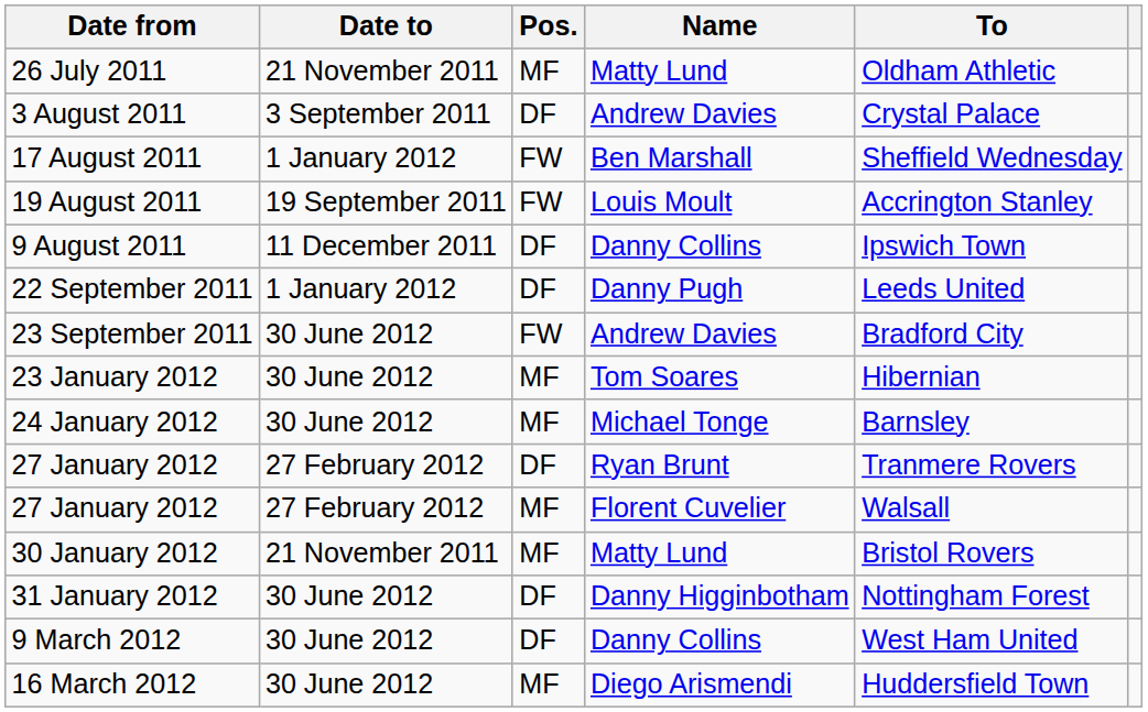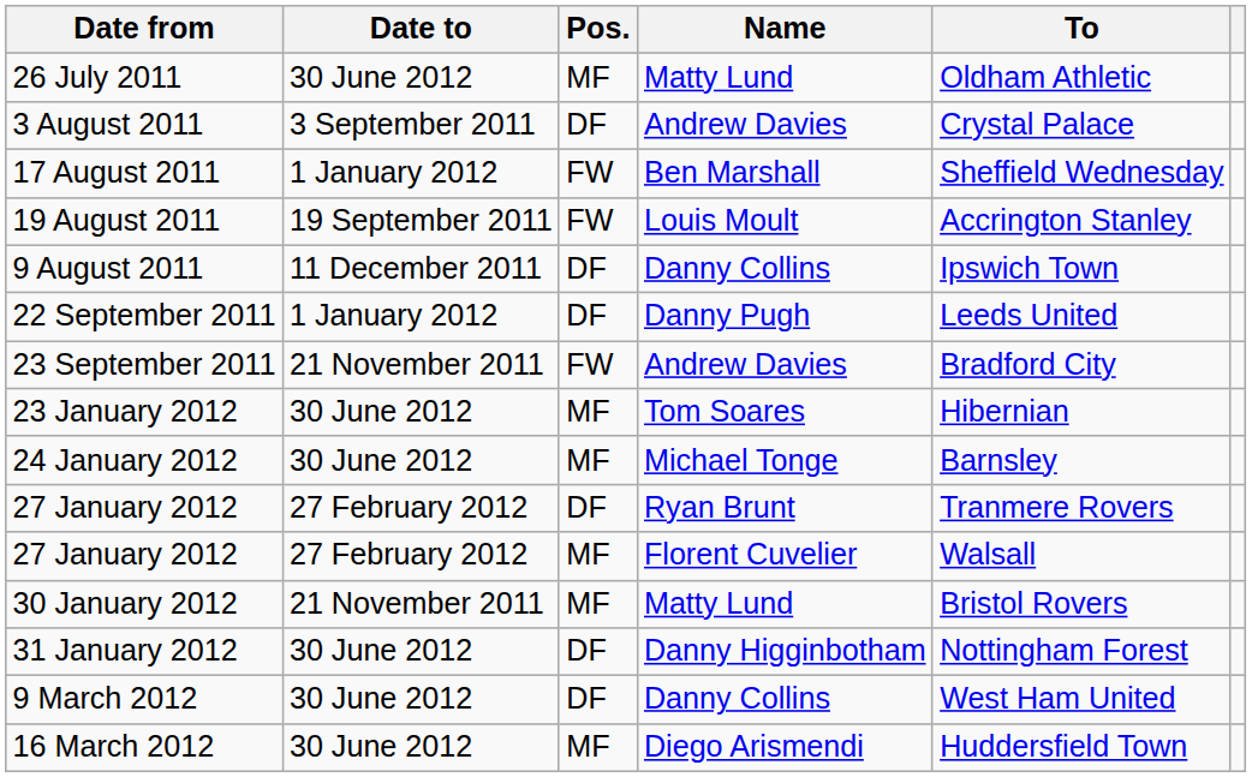26 July 2011 | Date to: 21 November 2011 -> 30 June 2012
23 September 2011 | Date to: 30 June 2012 -> 21 November 2011
